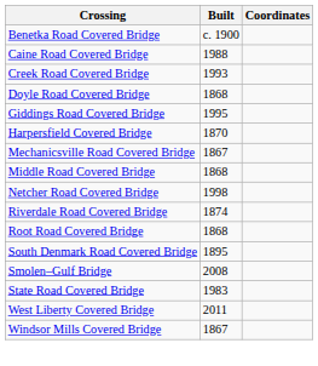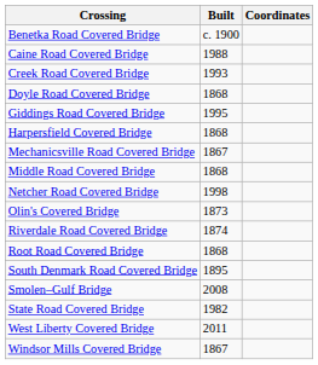Harpersfield Covered Bridge | Built: 1870 -> 1868
+ row: Olin's Covered Bridge | 1873
State Road Covered Bridge | Built: 1983 -> 1982
